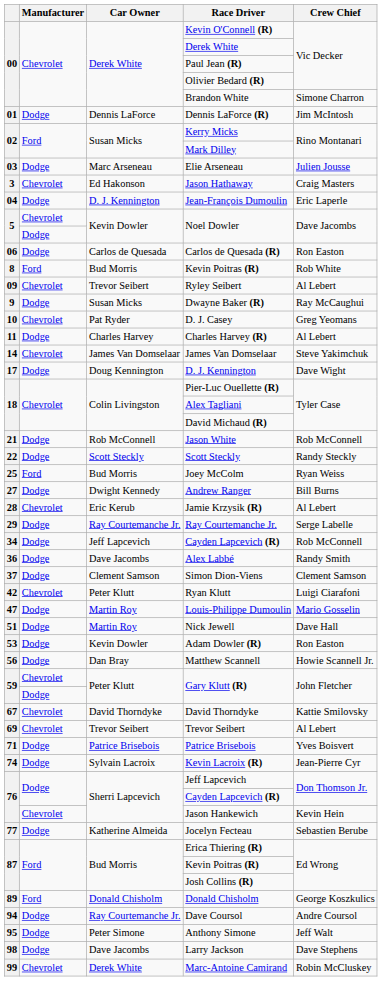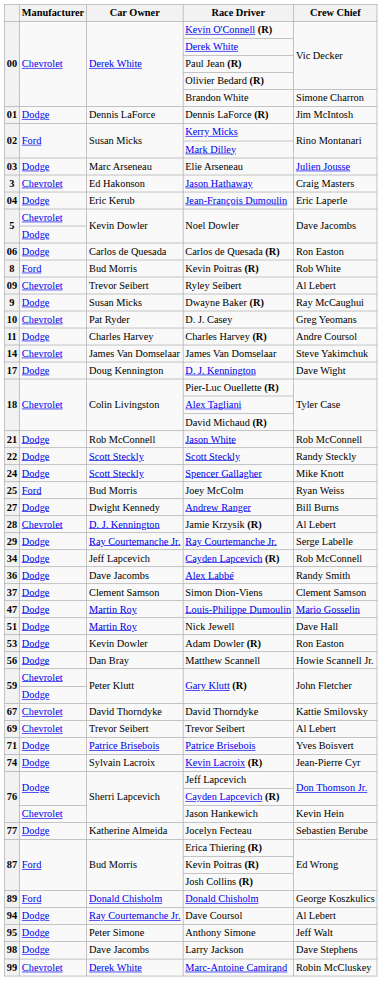Jean-François Dumoulin | Car Owner: D. J. Kennington -> Eric Kerub
Charles Harvey (R) | Crew Chief: Al Lebert -> Andre Coursol
+ row: 24 | Dodge | Scott Steckly | Spencer Gallagher | Mike Knott
Jamie Krzysik (R) | Car Owner: Eric Kerub -> D. J. Kennington
- row: 42 | Chevrolet | Peter Klutt | Ryan Klutt | Luigi Ciarafoni
Dave Coursol | Crew Chief: Andre Coursol -> Al Lebert
